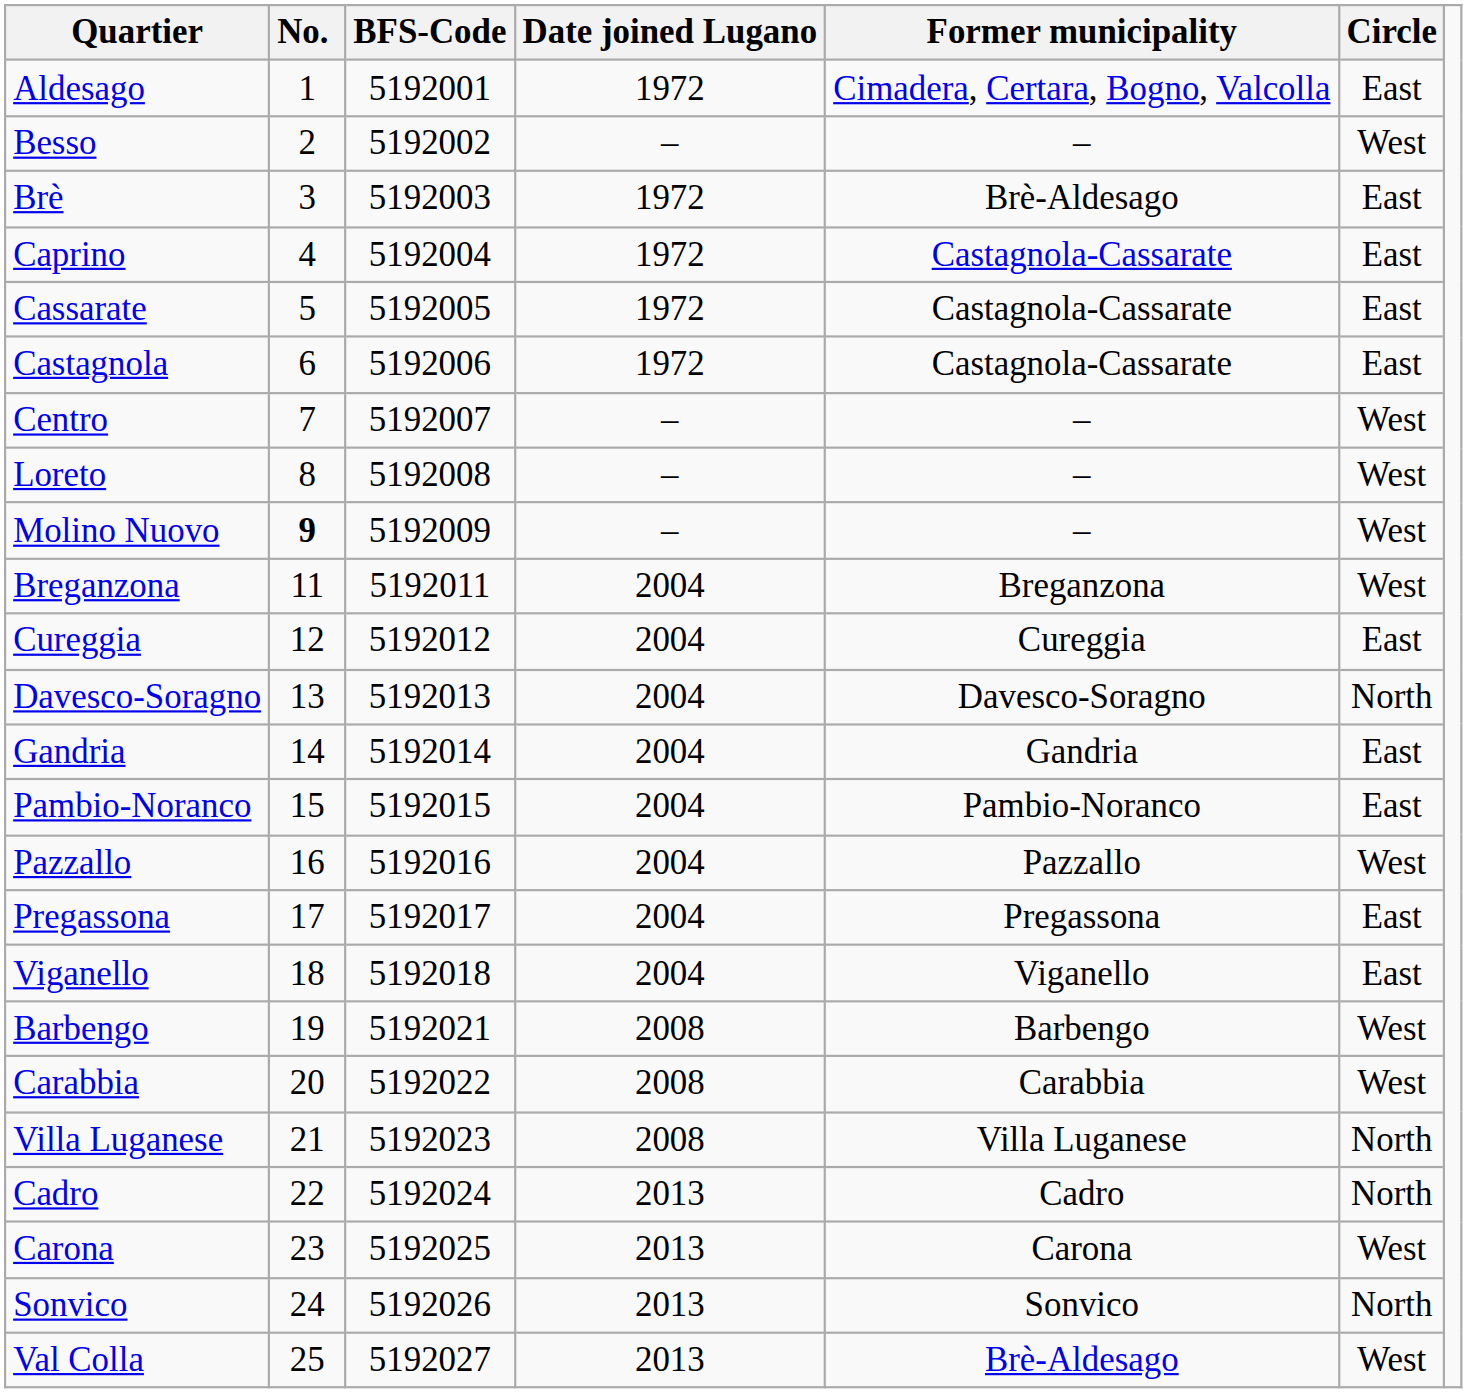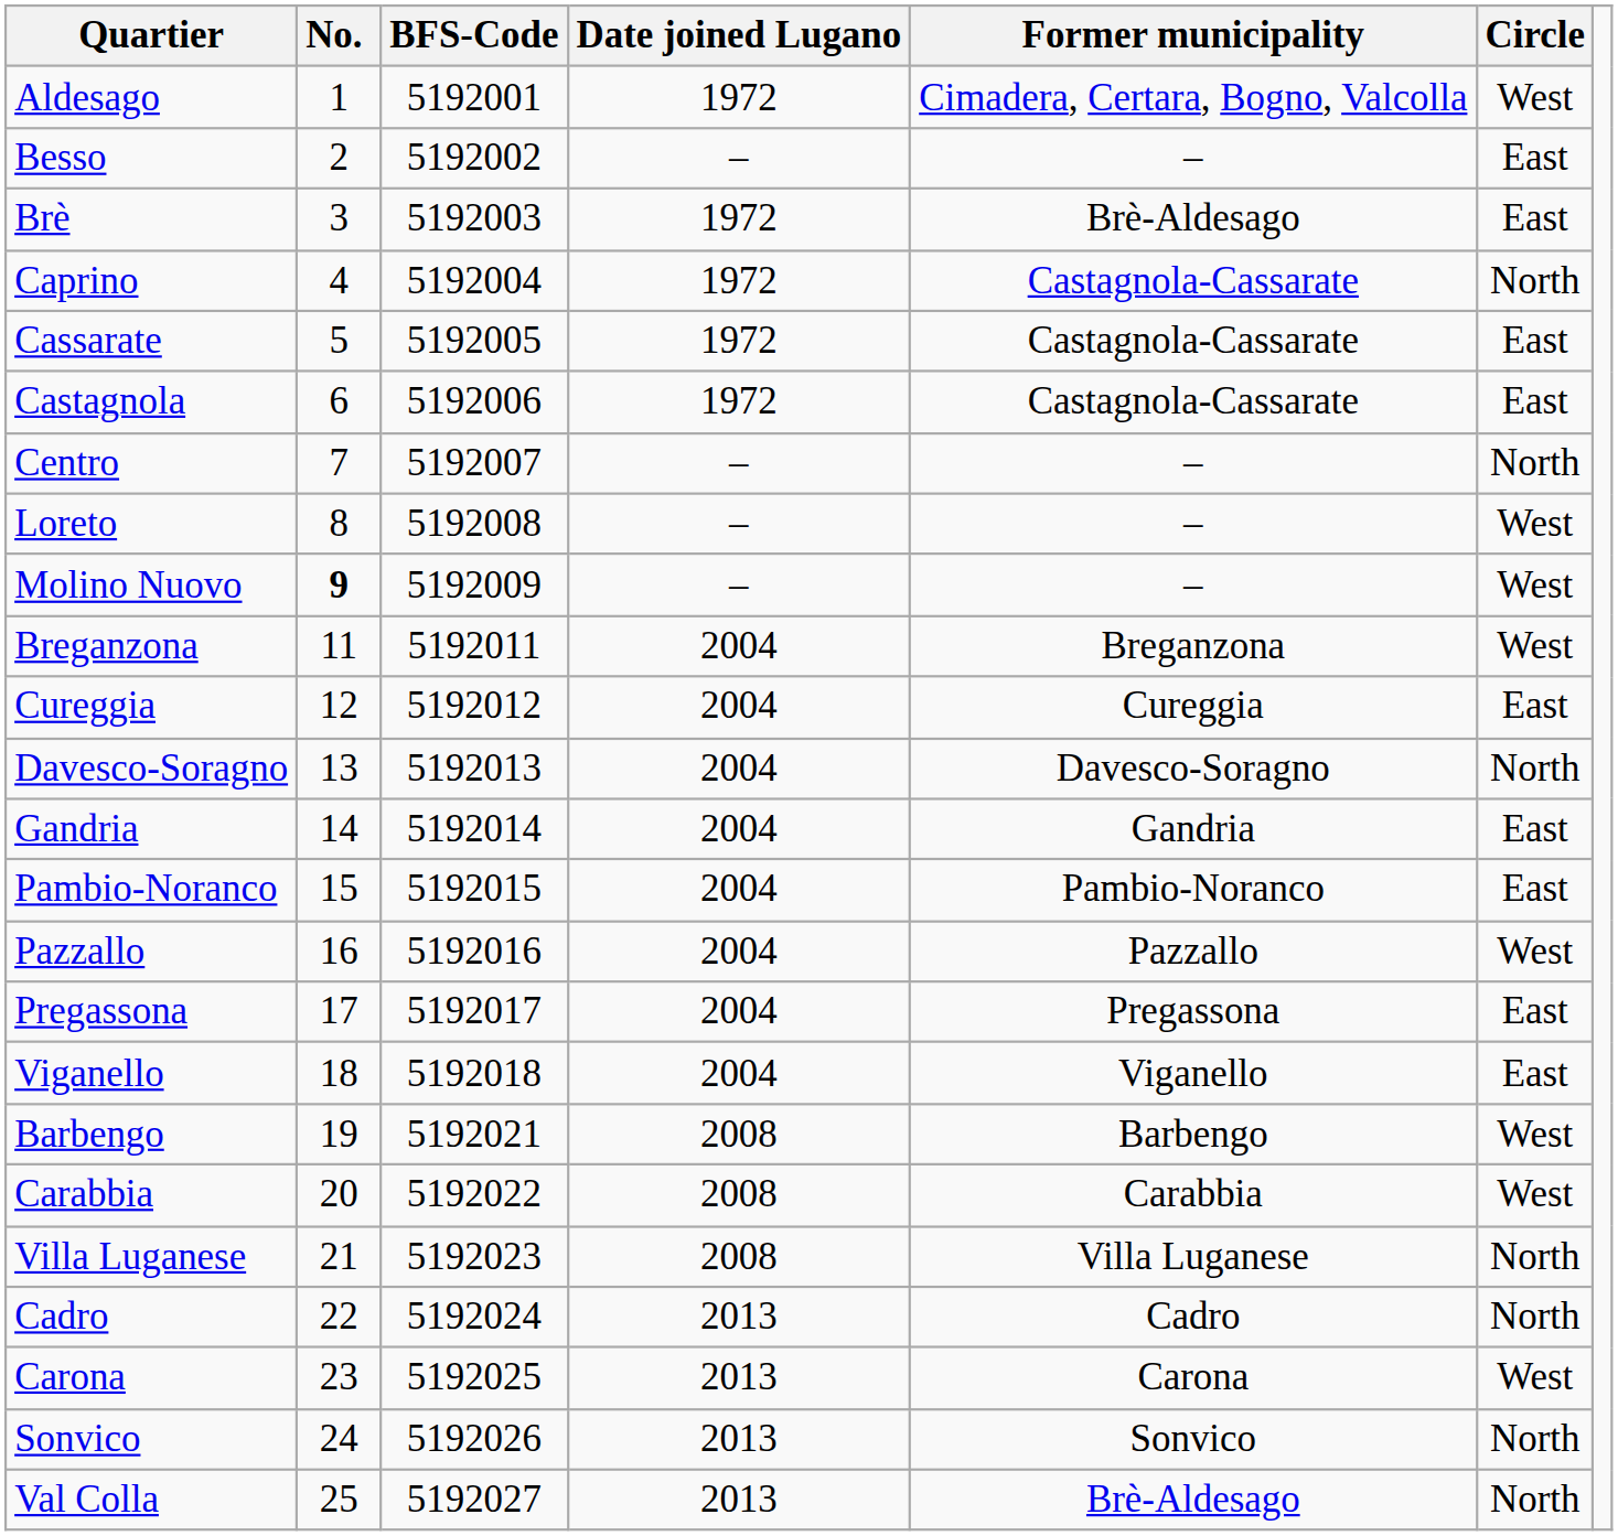Aldesago | Circle: East -> West
Besso | Circle: West -> East
Caprino | Circle: East -> North
Centro | Circle: West -> North
Val Colla | Circle: West -> North
